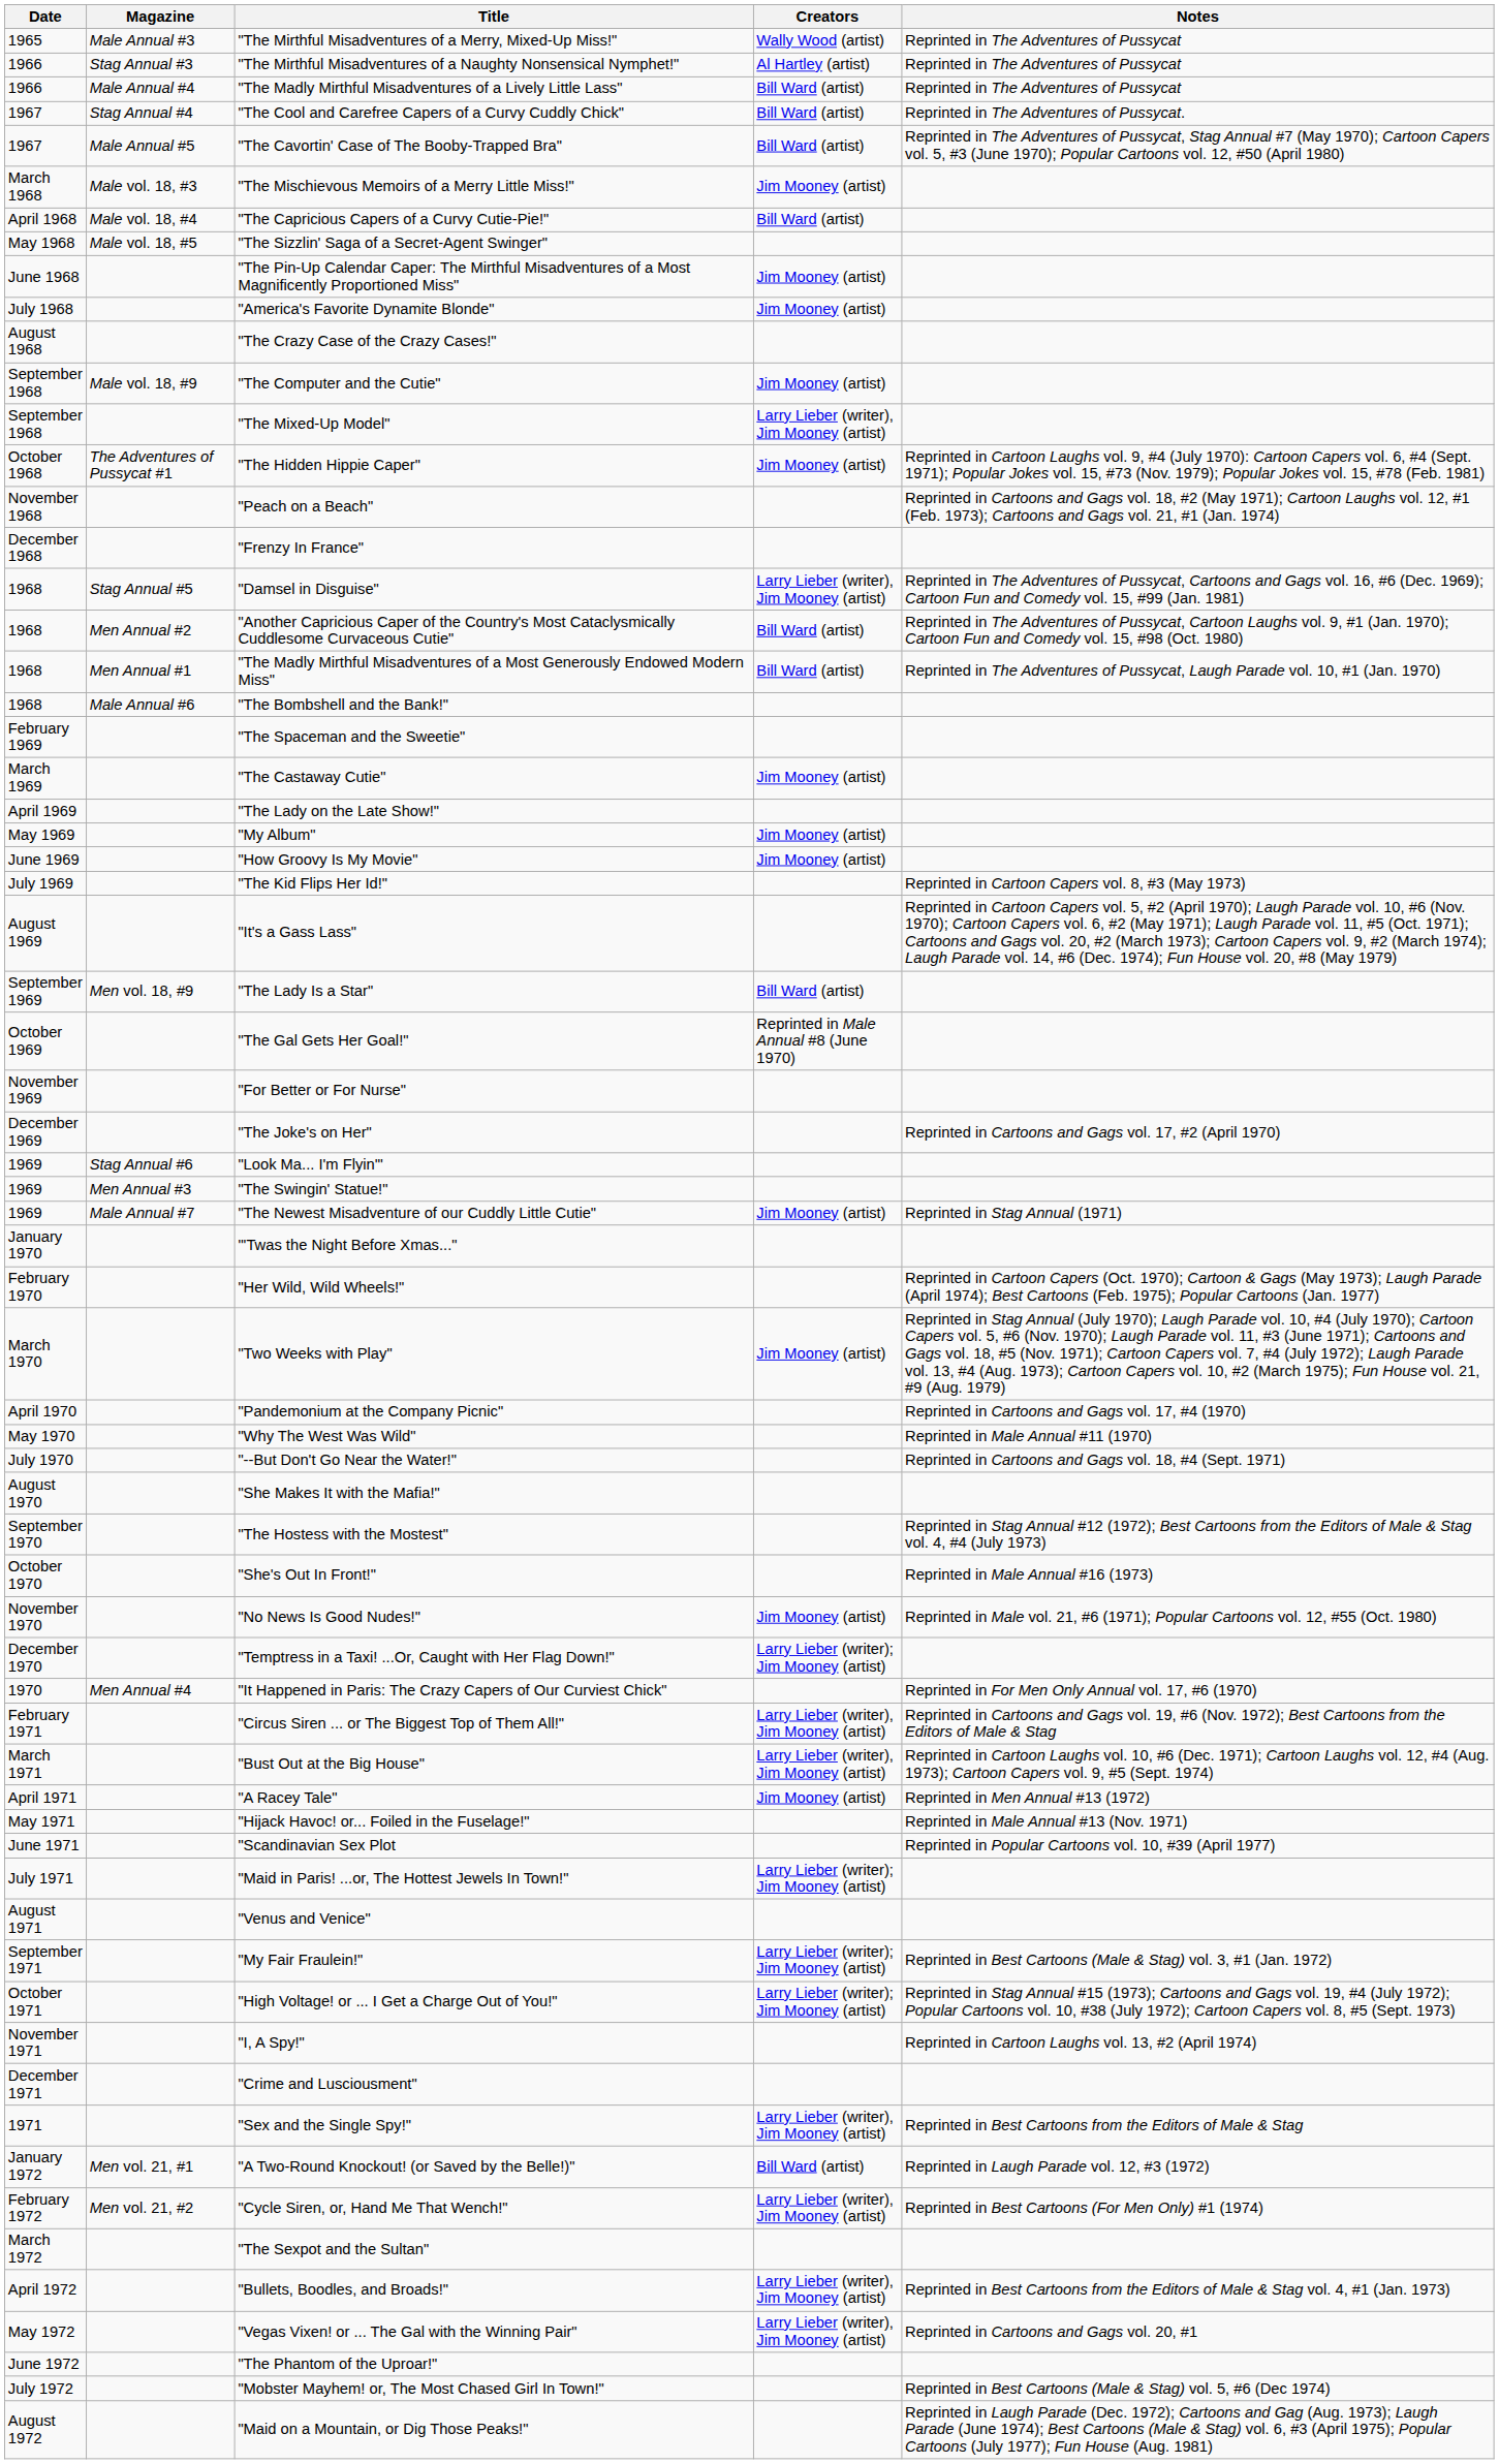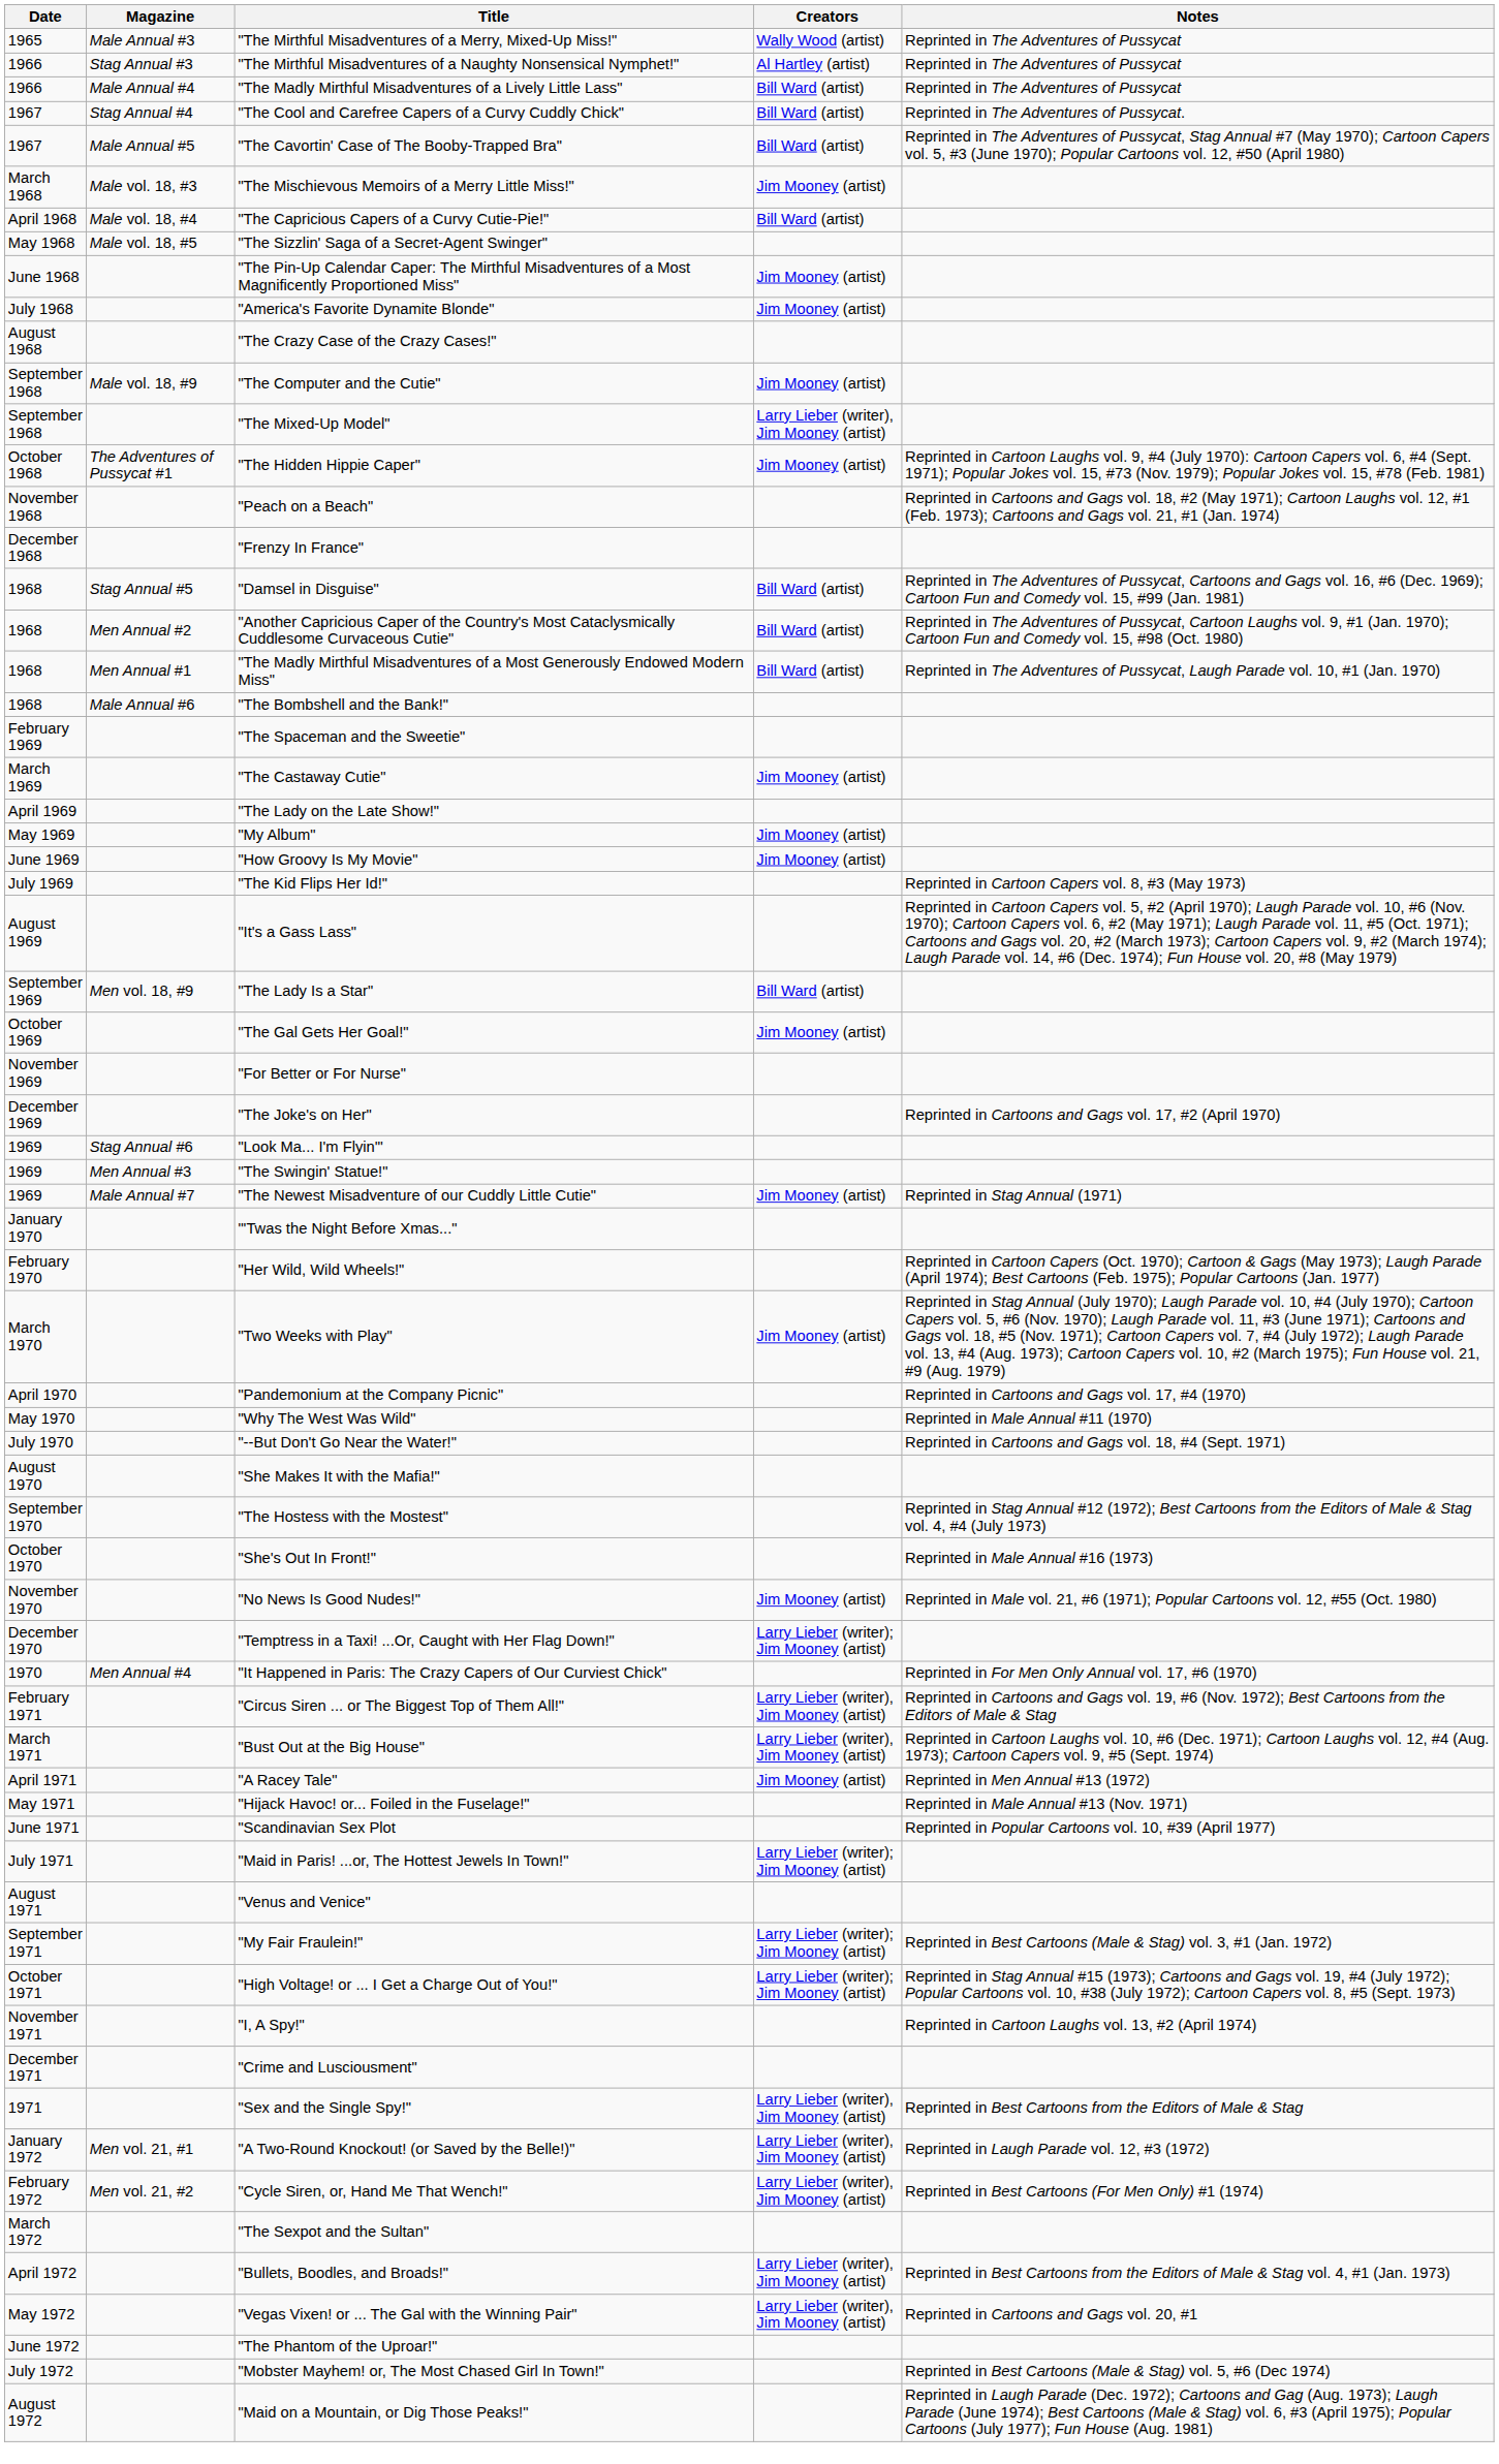"Damsel in Disguise" | Creators: Larry Lieber (writer), Jim Mooney (artist) -> Bill Ward (artist)
"The Gal Gets Her Goal!" | Creators: Reprinted in Male Annual #8 (June 1970) -> Jim Mooney (artist)
"A Two-Round Knockout! (or Saved by the Belle!)" | Creators: Bill Ward (artist) -> Larry Lieber (writer), Jim Mooney (artist)
